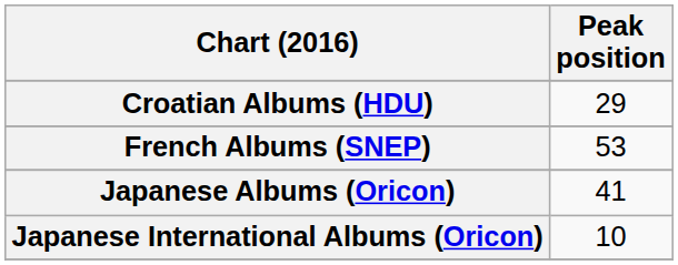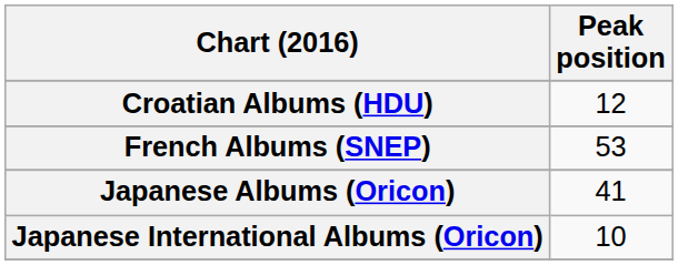Croatian Albums (HDU) | Peak position: 29 -> 12
